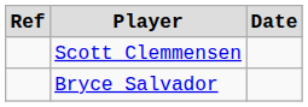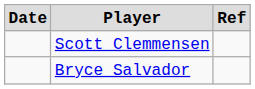columns swapped: Date <-> Ref
